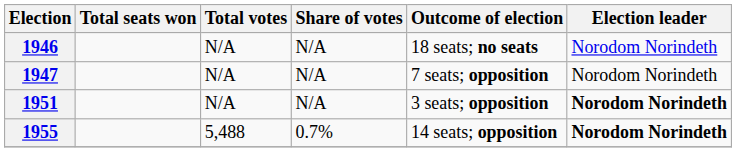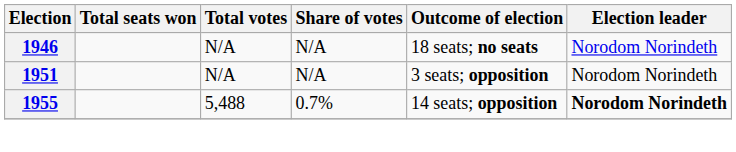- row: 1947 | N/A | N/A | 7 seats; opposition | Norodom Norindeth
1951 | Election leader: bold -> normal
